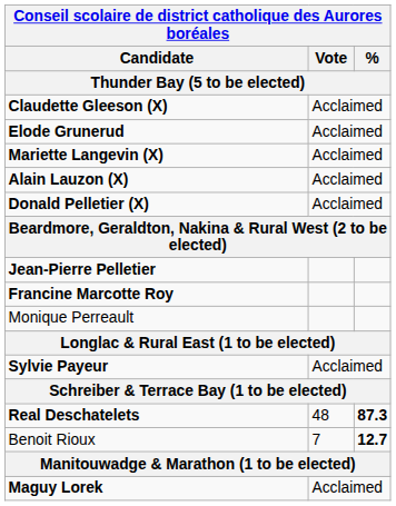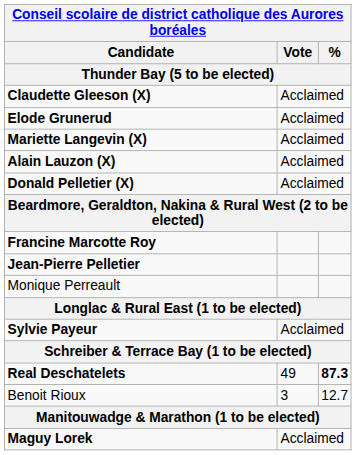rows swapped: Francine Marcotte Roy <-> Jean-Pierre Pelletier
Real Deschatelets | Vote: 48 -> 49
Benoit Rioux | Vote: 7 -> 3
Benoit Rioux | %: bold -> normal
